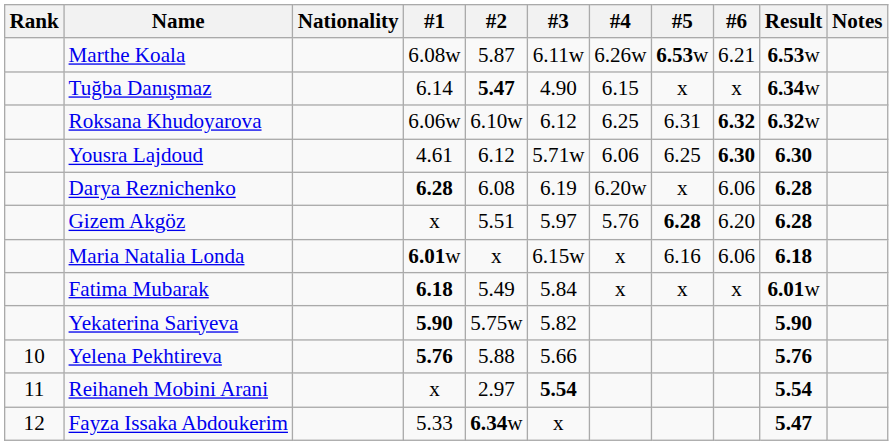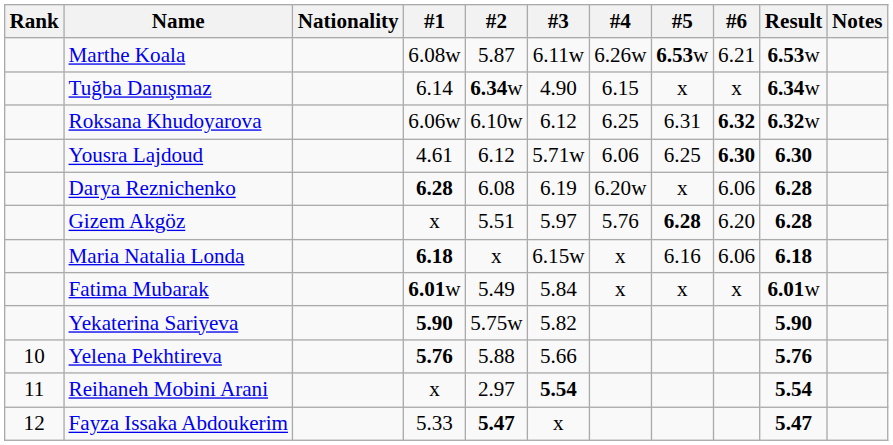Tuğba Danışmaz | #2: 5.47 -> 6.34w
Maria Natalia Londa | #1: 6.01w -> 6.18
Fatima Mubarak | #1: 6.18 -> 6.01w
Fayza Issaka Abdoukerim | #2: 6.34w -> 5.47
